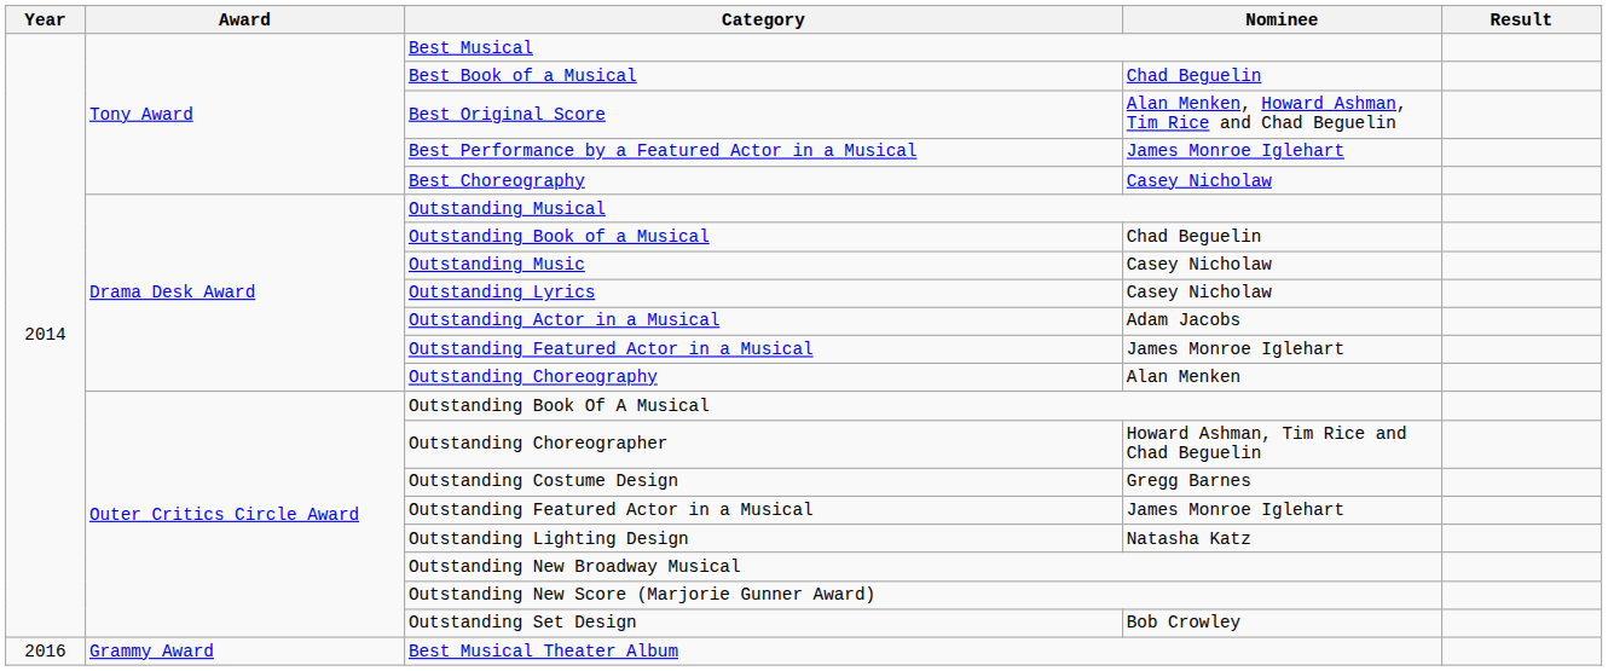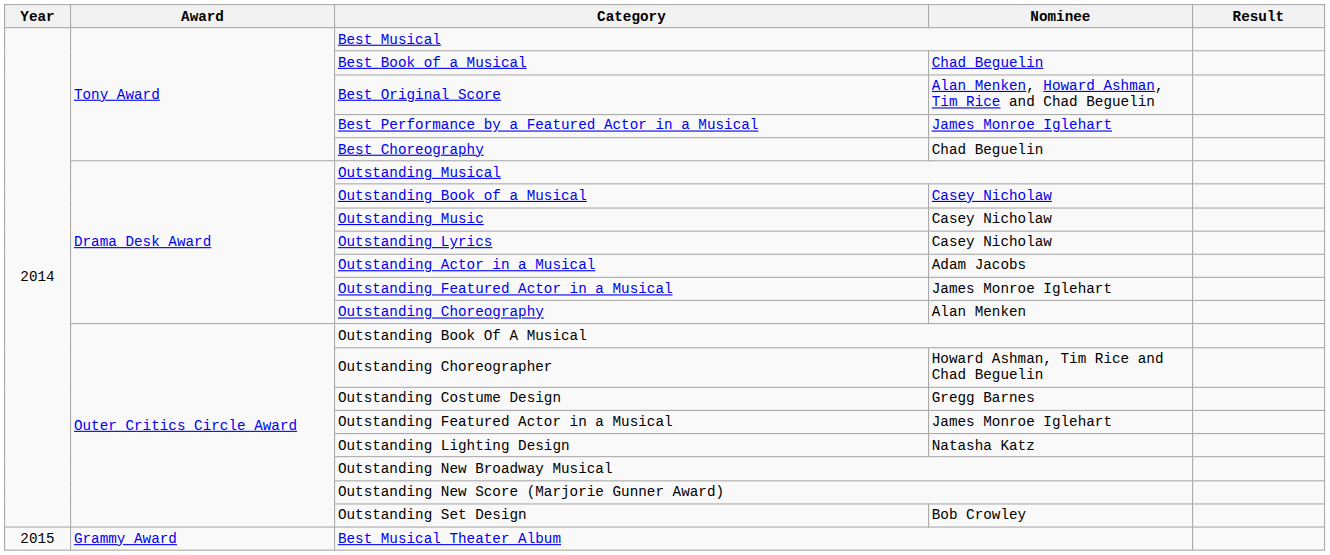Best Choreography | Nominee: Casey Nicholaw -> Chad Beguelin
Outstanding Book of a Musical | Nominee: Chad Beguelin -> Casey Nicholaw
Best Musical Theater Album | Year: 2016 -> 2015
